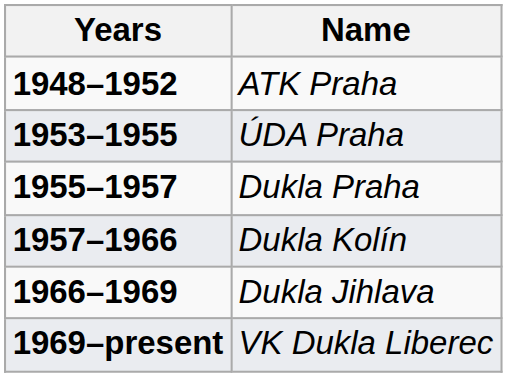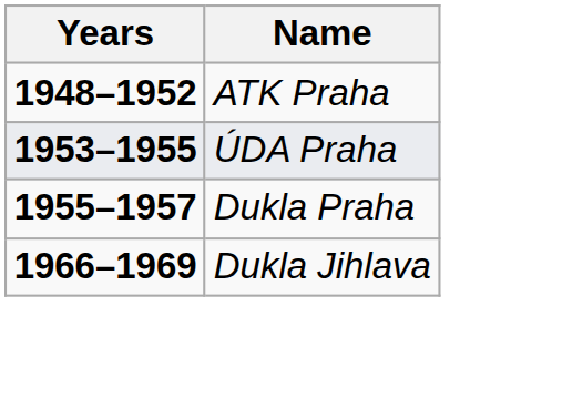- row: 1957–1966 | Dukla Kolín
- row: 1969–present | VK Dukla Liberec
